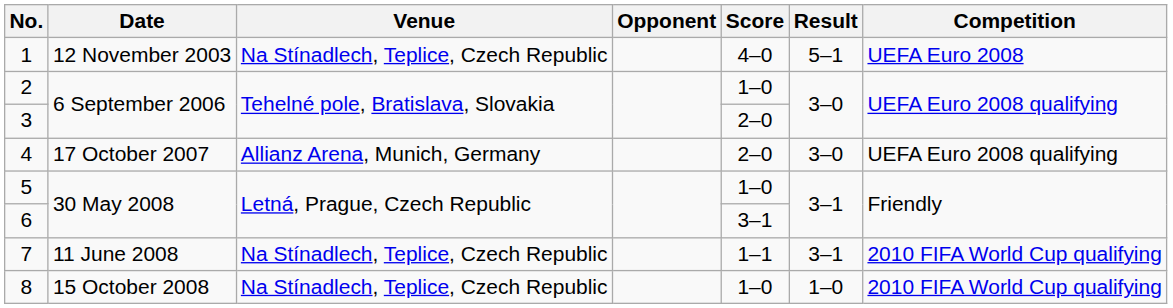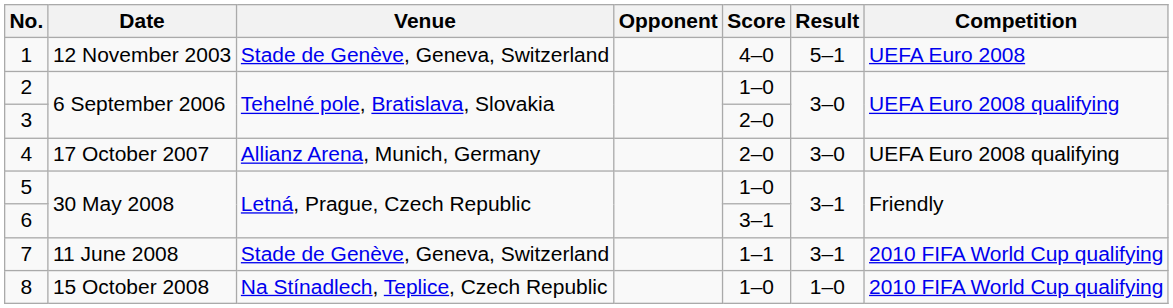1 | Venue: Na Stínadlech, Teplice, Czech Republic -> Stade de Genève, Geneva, Switzerland
7 | Venue: Na Stínadlech, Teplice, Czech Republic -> Stade de Genève, Geneva, Switzerland
